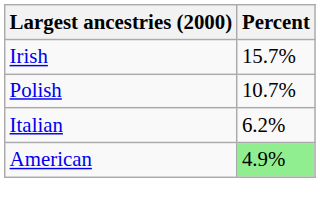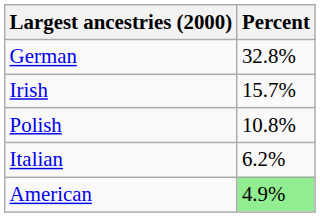+ row: German | 32.8%
Polish | Percent: 10.7% -> 10.8%
